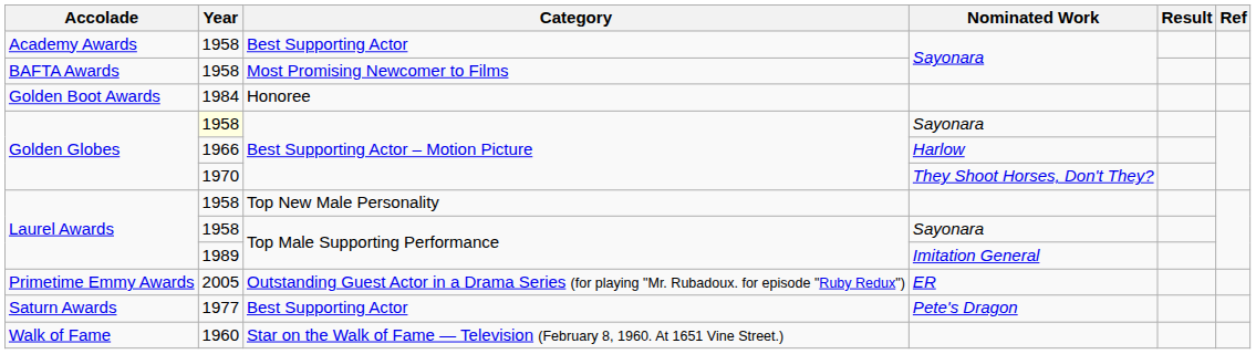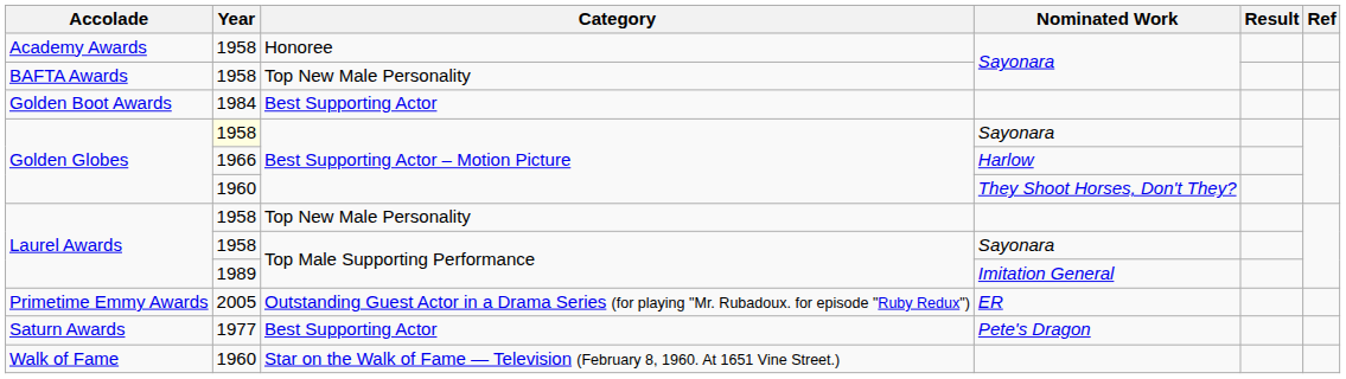Academy Awards | Category: Best Supporting Actor -> Honoree
BAFTA Awards | Category: Most Promising Newcomer to Films -> Top New Male Personality
Golden Boot Awards | Category: Honoree -> Best Supporting Actor
Golden Globes / They Shoot Horses, Don't They? | Year: 1970 -> 1960
